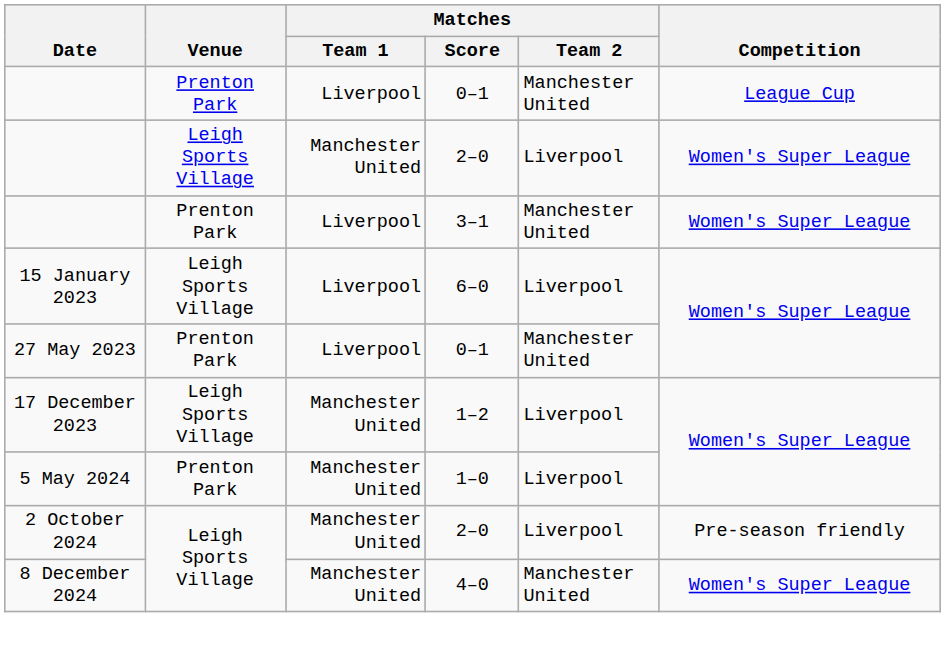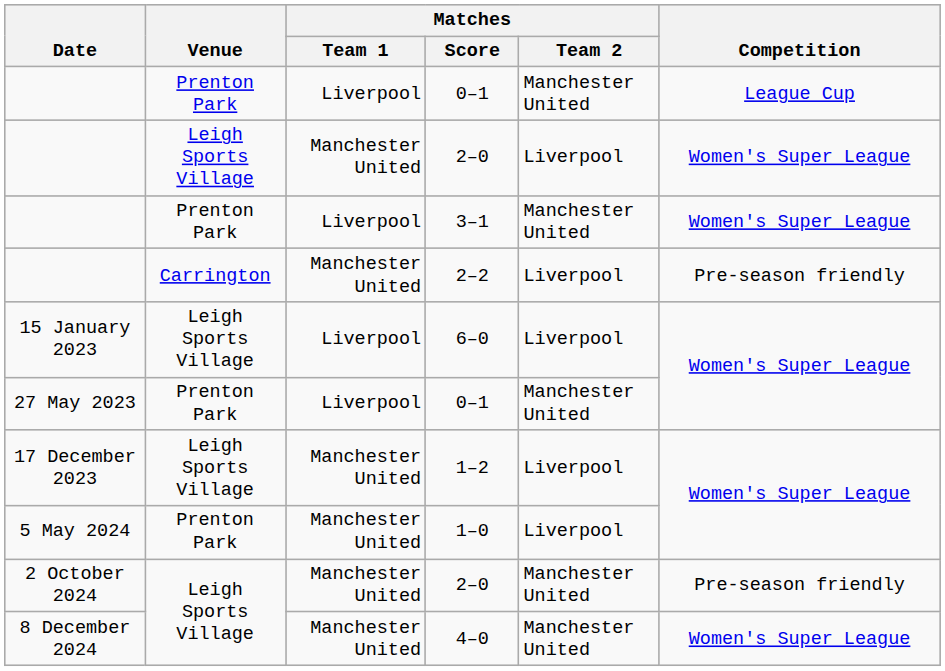+ row: Carrington | Manchester United | 2–2 | Liverpool | Pre-season friendly
2 October 2024 / 2–0 | Matches / Team 2: Liverpool -> Manchester United
